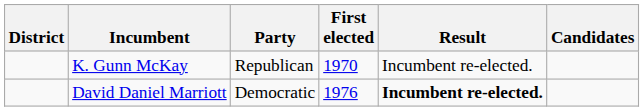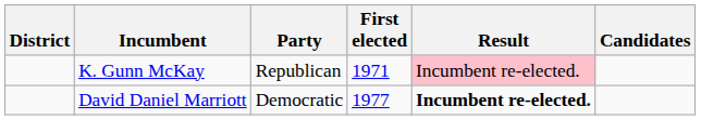K. Gunn McKay | First elected: 1970 -> 1971
K. Gunn McKay | Result: no background -> pink background
David Daniel Marriott | First elected: 1976 -> 1977
